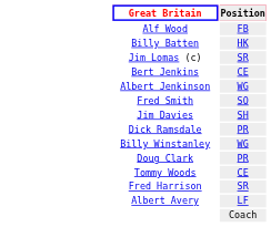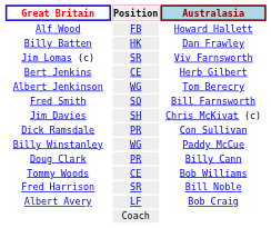+ column: Australasia | Howard Hallett | Dan Frawley | Viv Farnsworth | Herb Gilbert | Tom Berecry | Bill Farnsworth | Chris McKivat (c) | Con Sullivan | Paddy McCue | Billy Cann | Bob Williams | Bill Noble | Bob Craig
